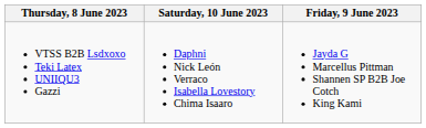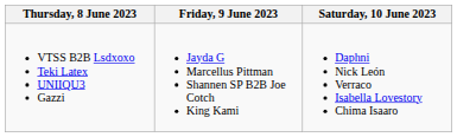columns swapped: Friday, 9 June 2023 <-> Saturday, 10 June 2023
